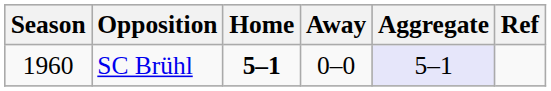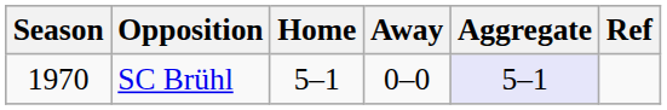SC Brühl | Season: 1960 -> 1970
SC Brühl | Home: bold -> normal
